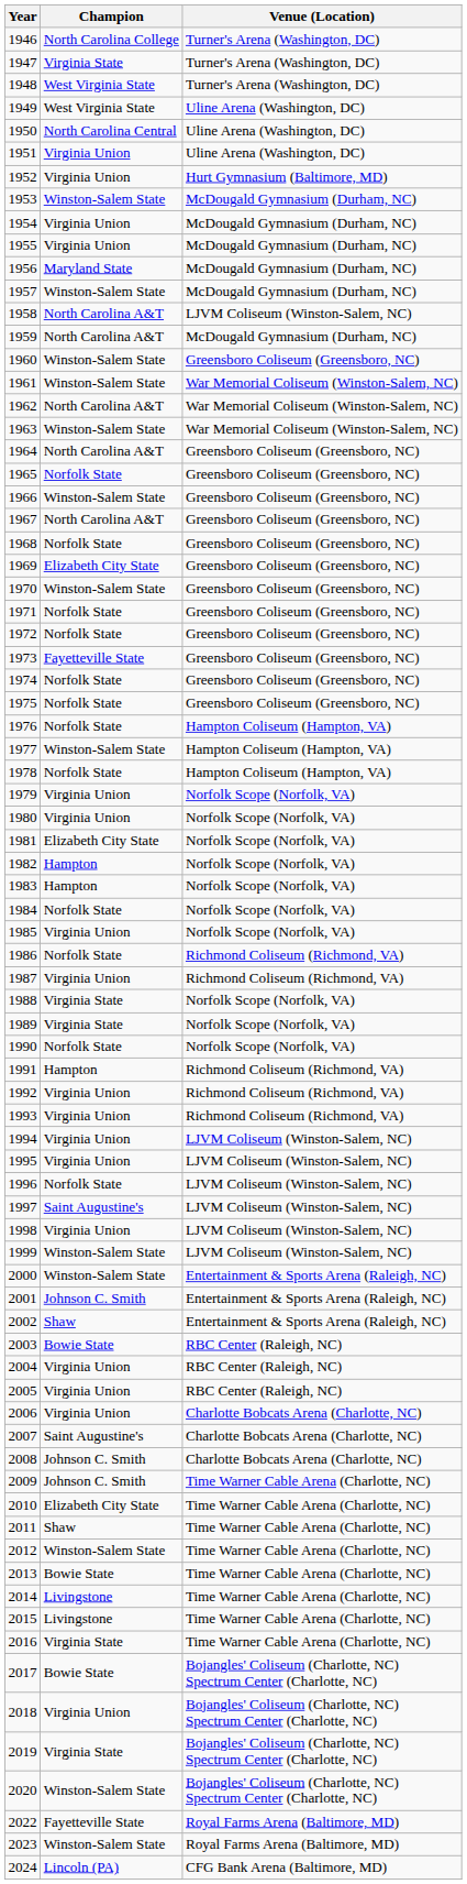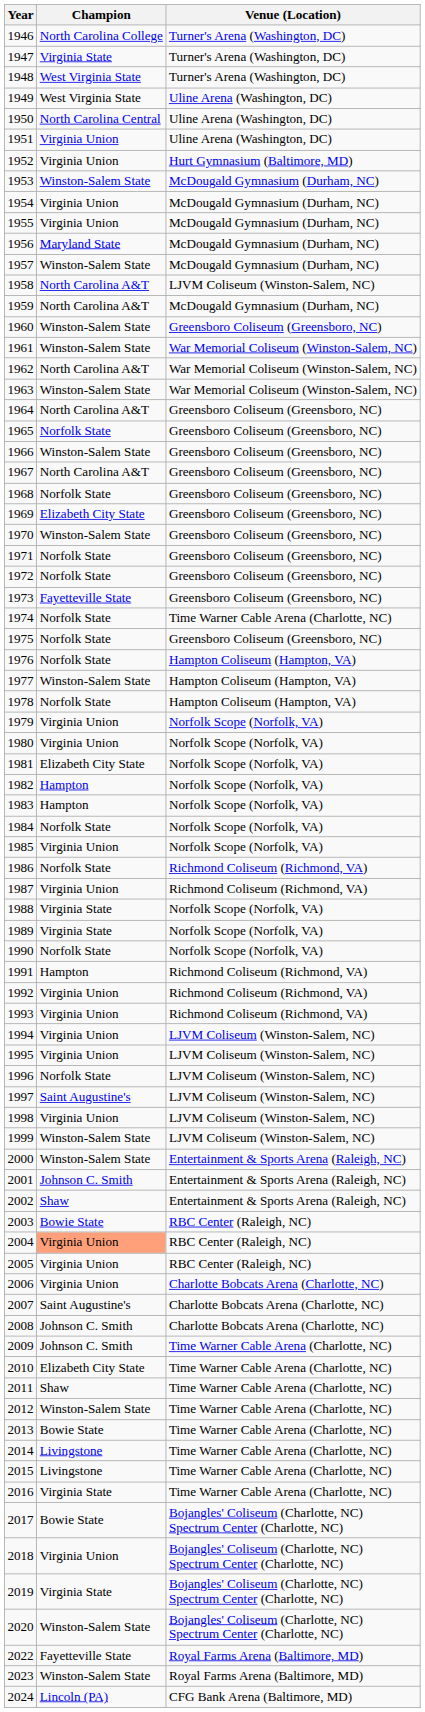1974 | Venue (Location): Greensboro Coliseum (Greensboro, NC) -> Time Warner Cable Arena (Charlotte, NC)
2004 | Champion: no background -> lightsalmon background
